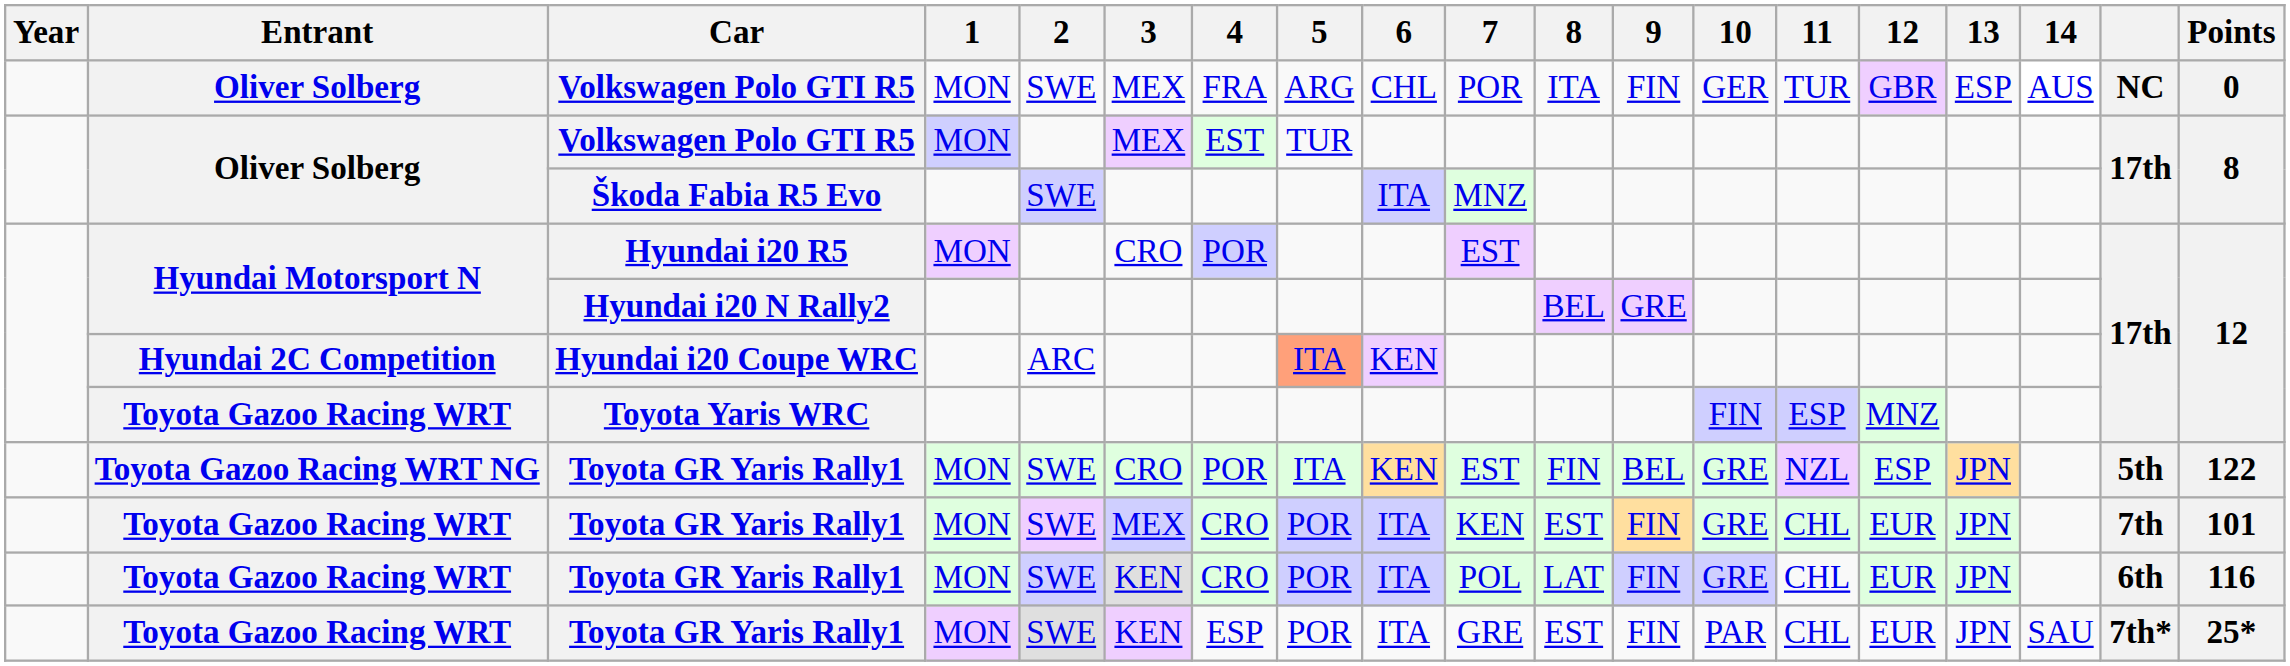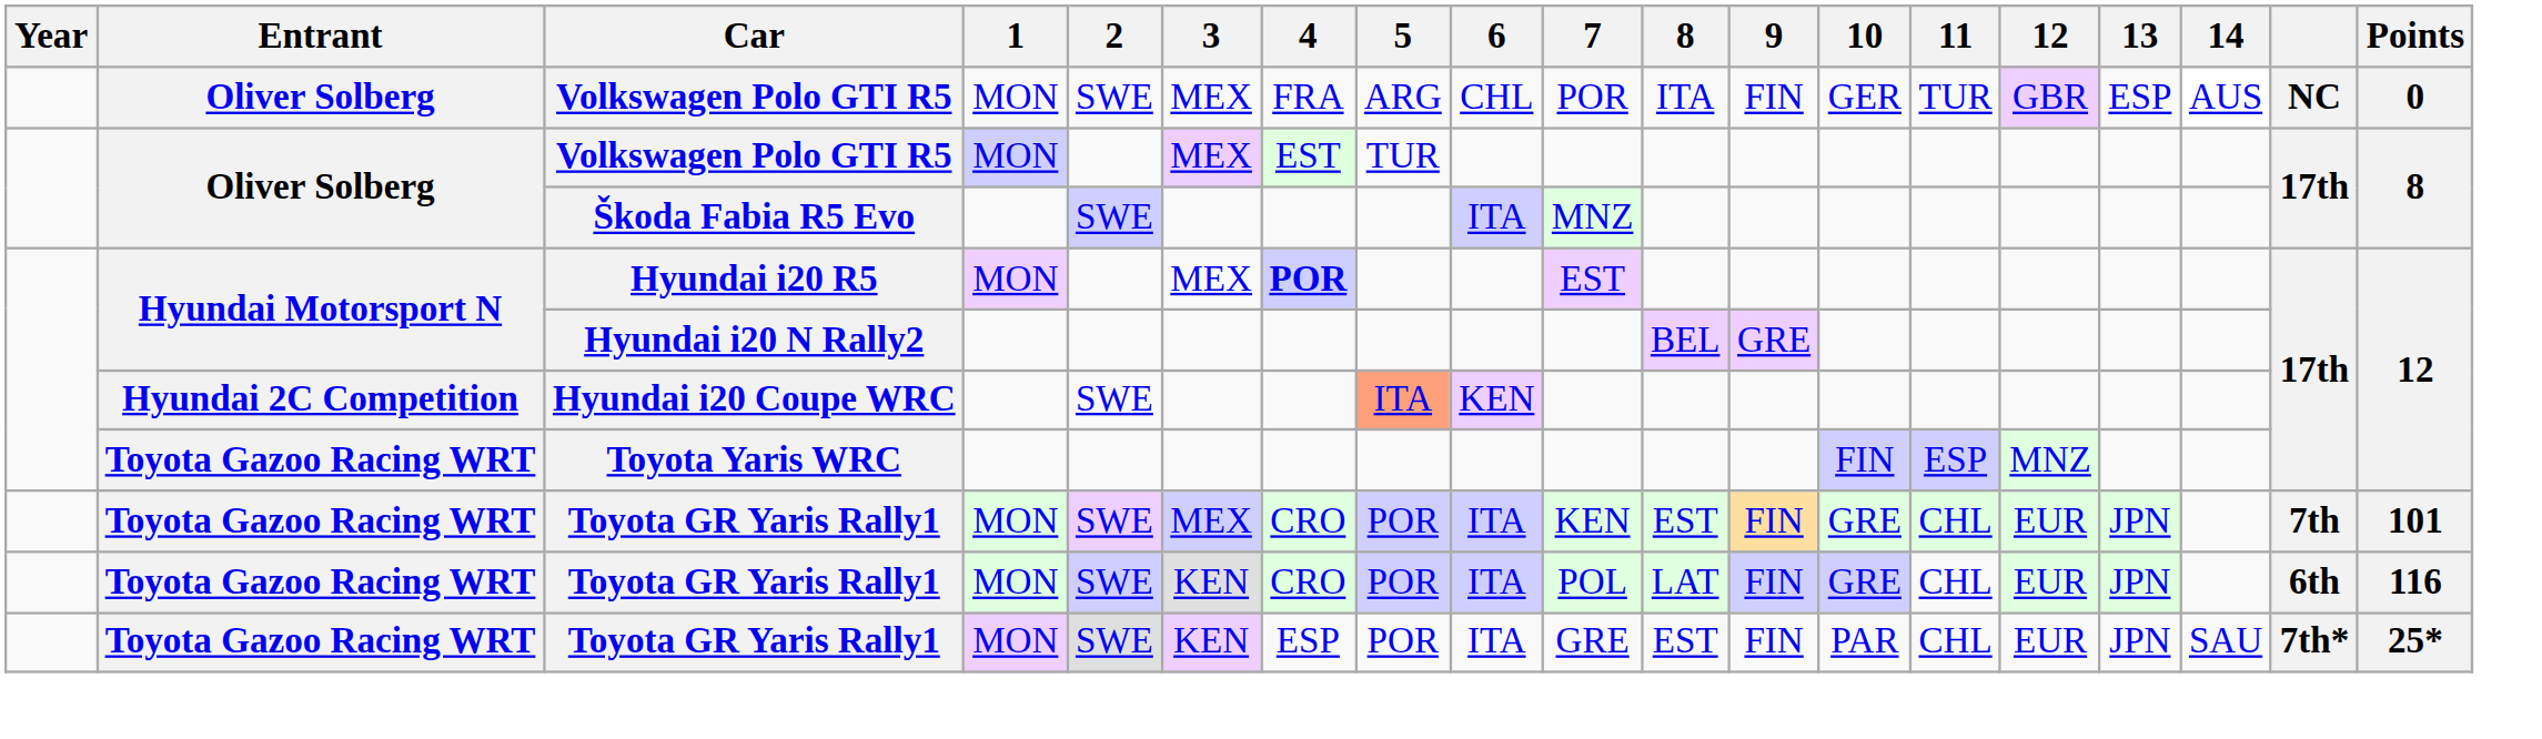Hyundai i20 R5 | 3: CRO -> MEX
Hyundai i20 R5 | 4: normal -> bold
Hyundai i20 Coupe WRC | 2: ARC -> SWE
- row: Toyota Gazoo Racing WRT NG | Toyota GR Yaris Rally1 | MON | SWE | CRO | POR | ITA | KEN | EST | FIN | BEL | GRE | NZL | ESP | JPN | 5th | 122
